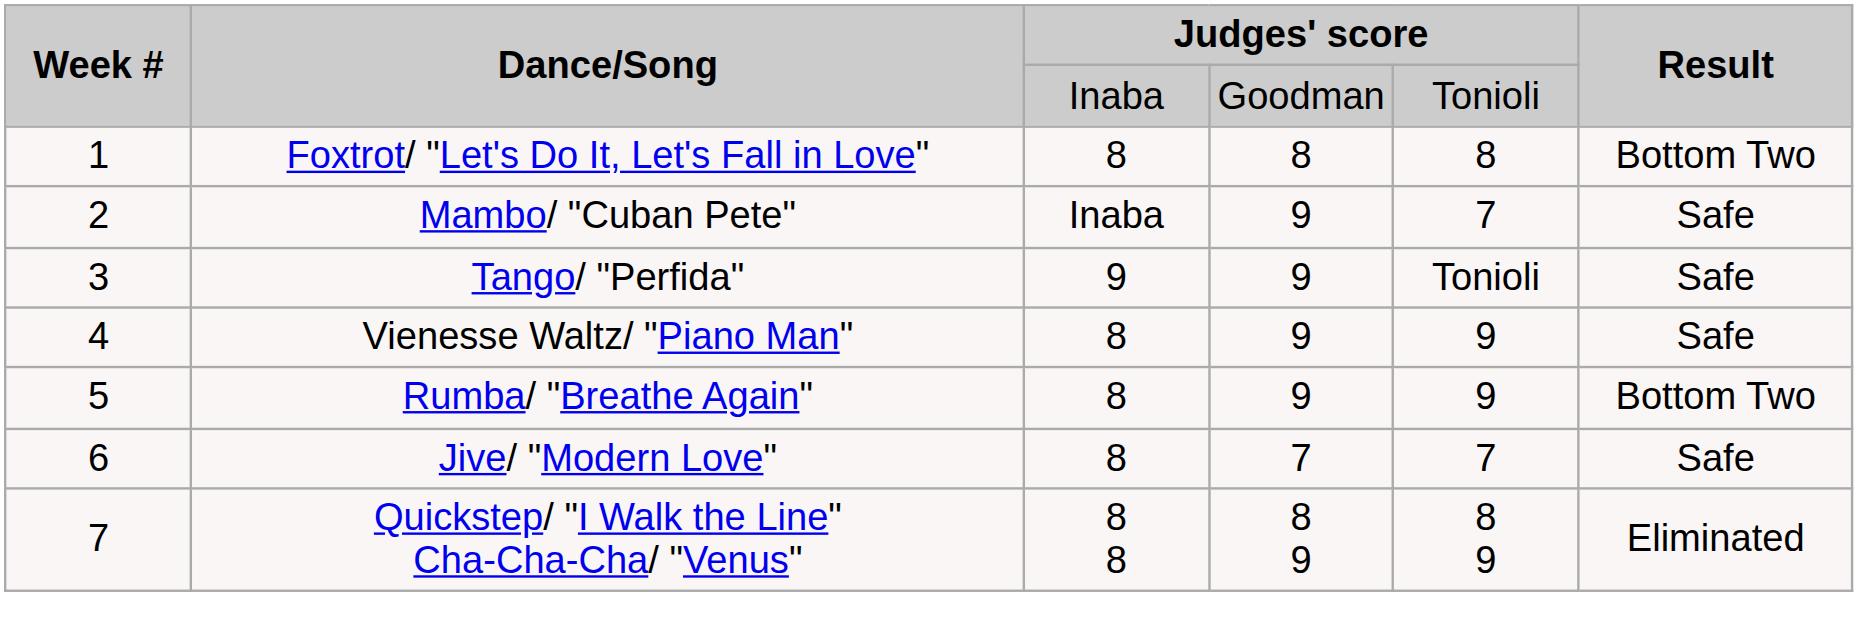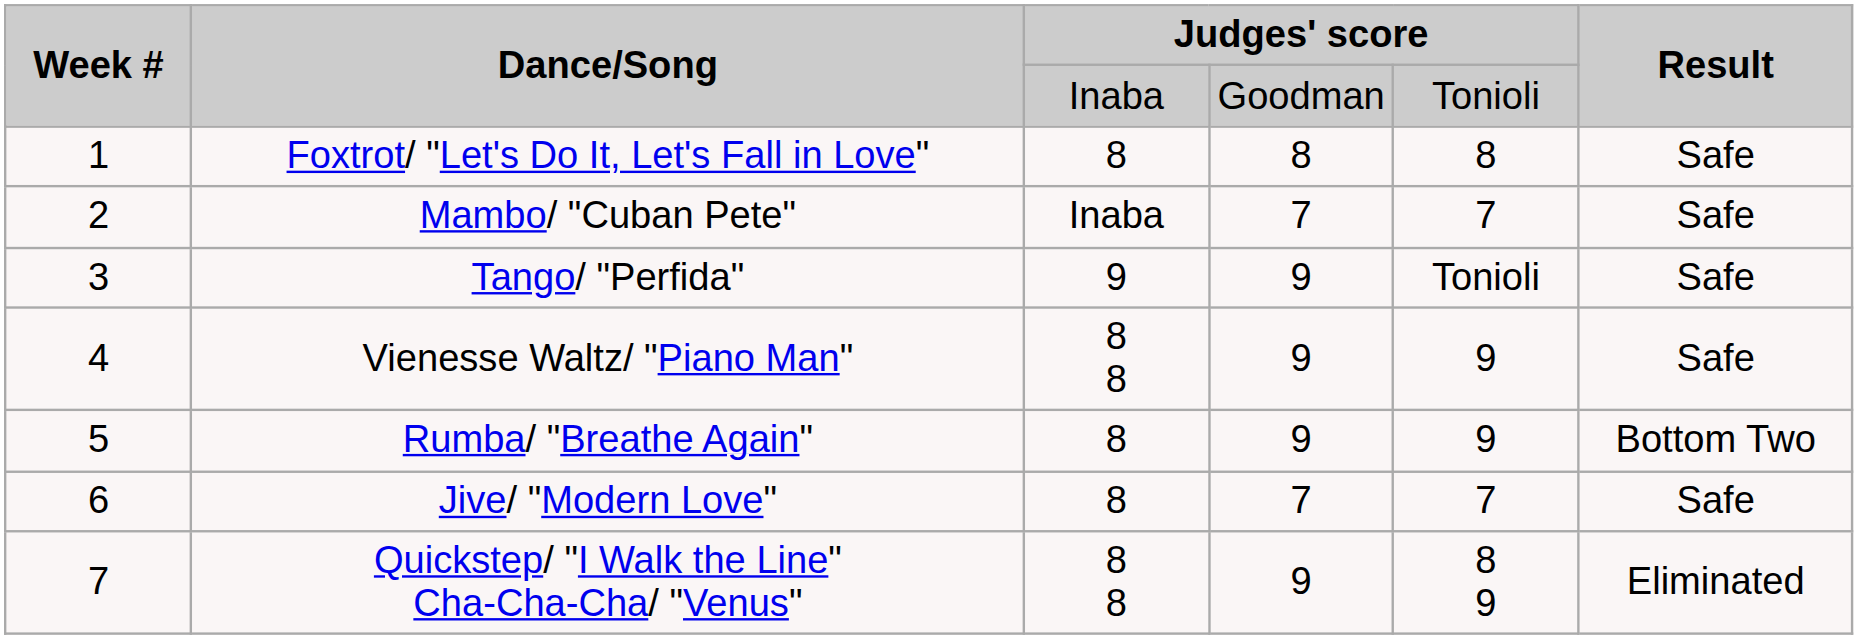Foxtrot/ "Let's Do It, Let's Fall in Love" | Result: Bottom Two -> Safe
Mambo/ "Cuban Pete" | column 4: 9 -> 7
Vienesse Waltz/ "Piano Man" | column 3: 8 -> 8 8
Quickstep/ "I Walk the Line" Cha-Cha-Cha/ "Venus" | column 4: 8 9 -> 9
